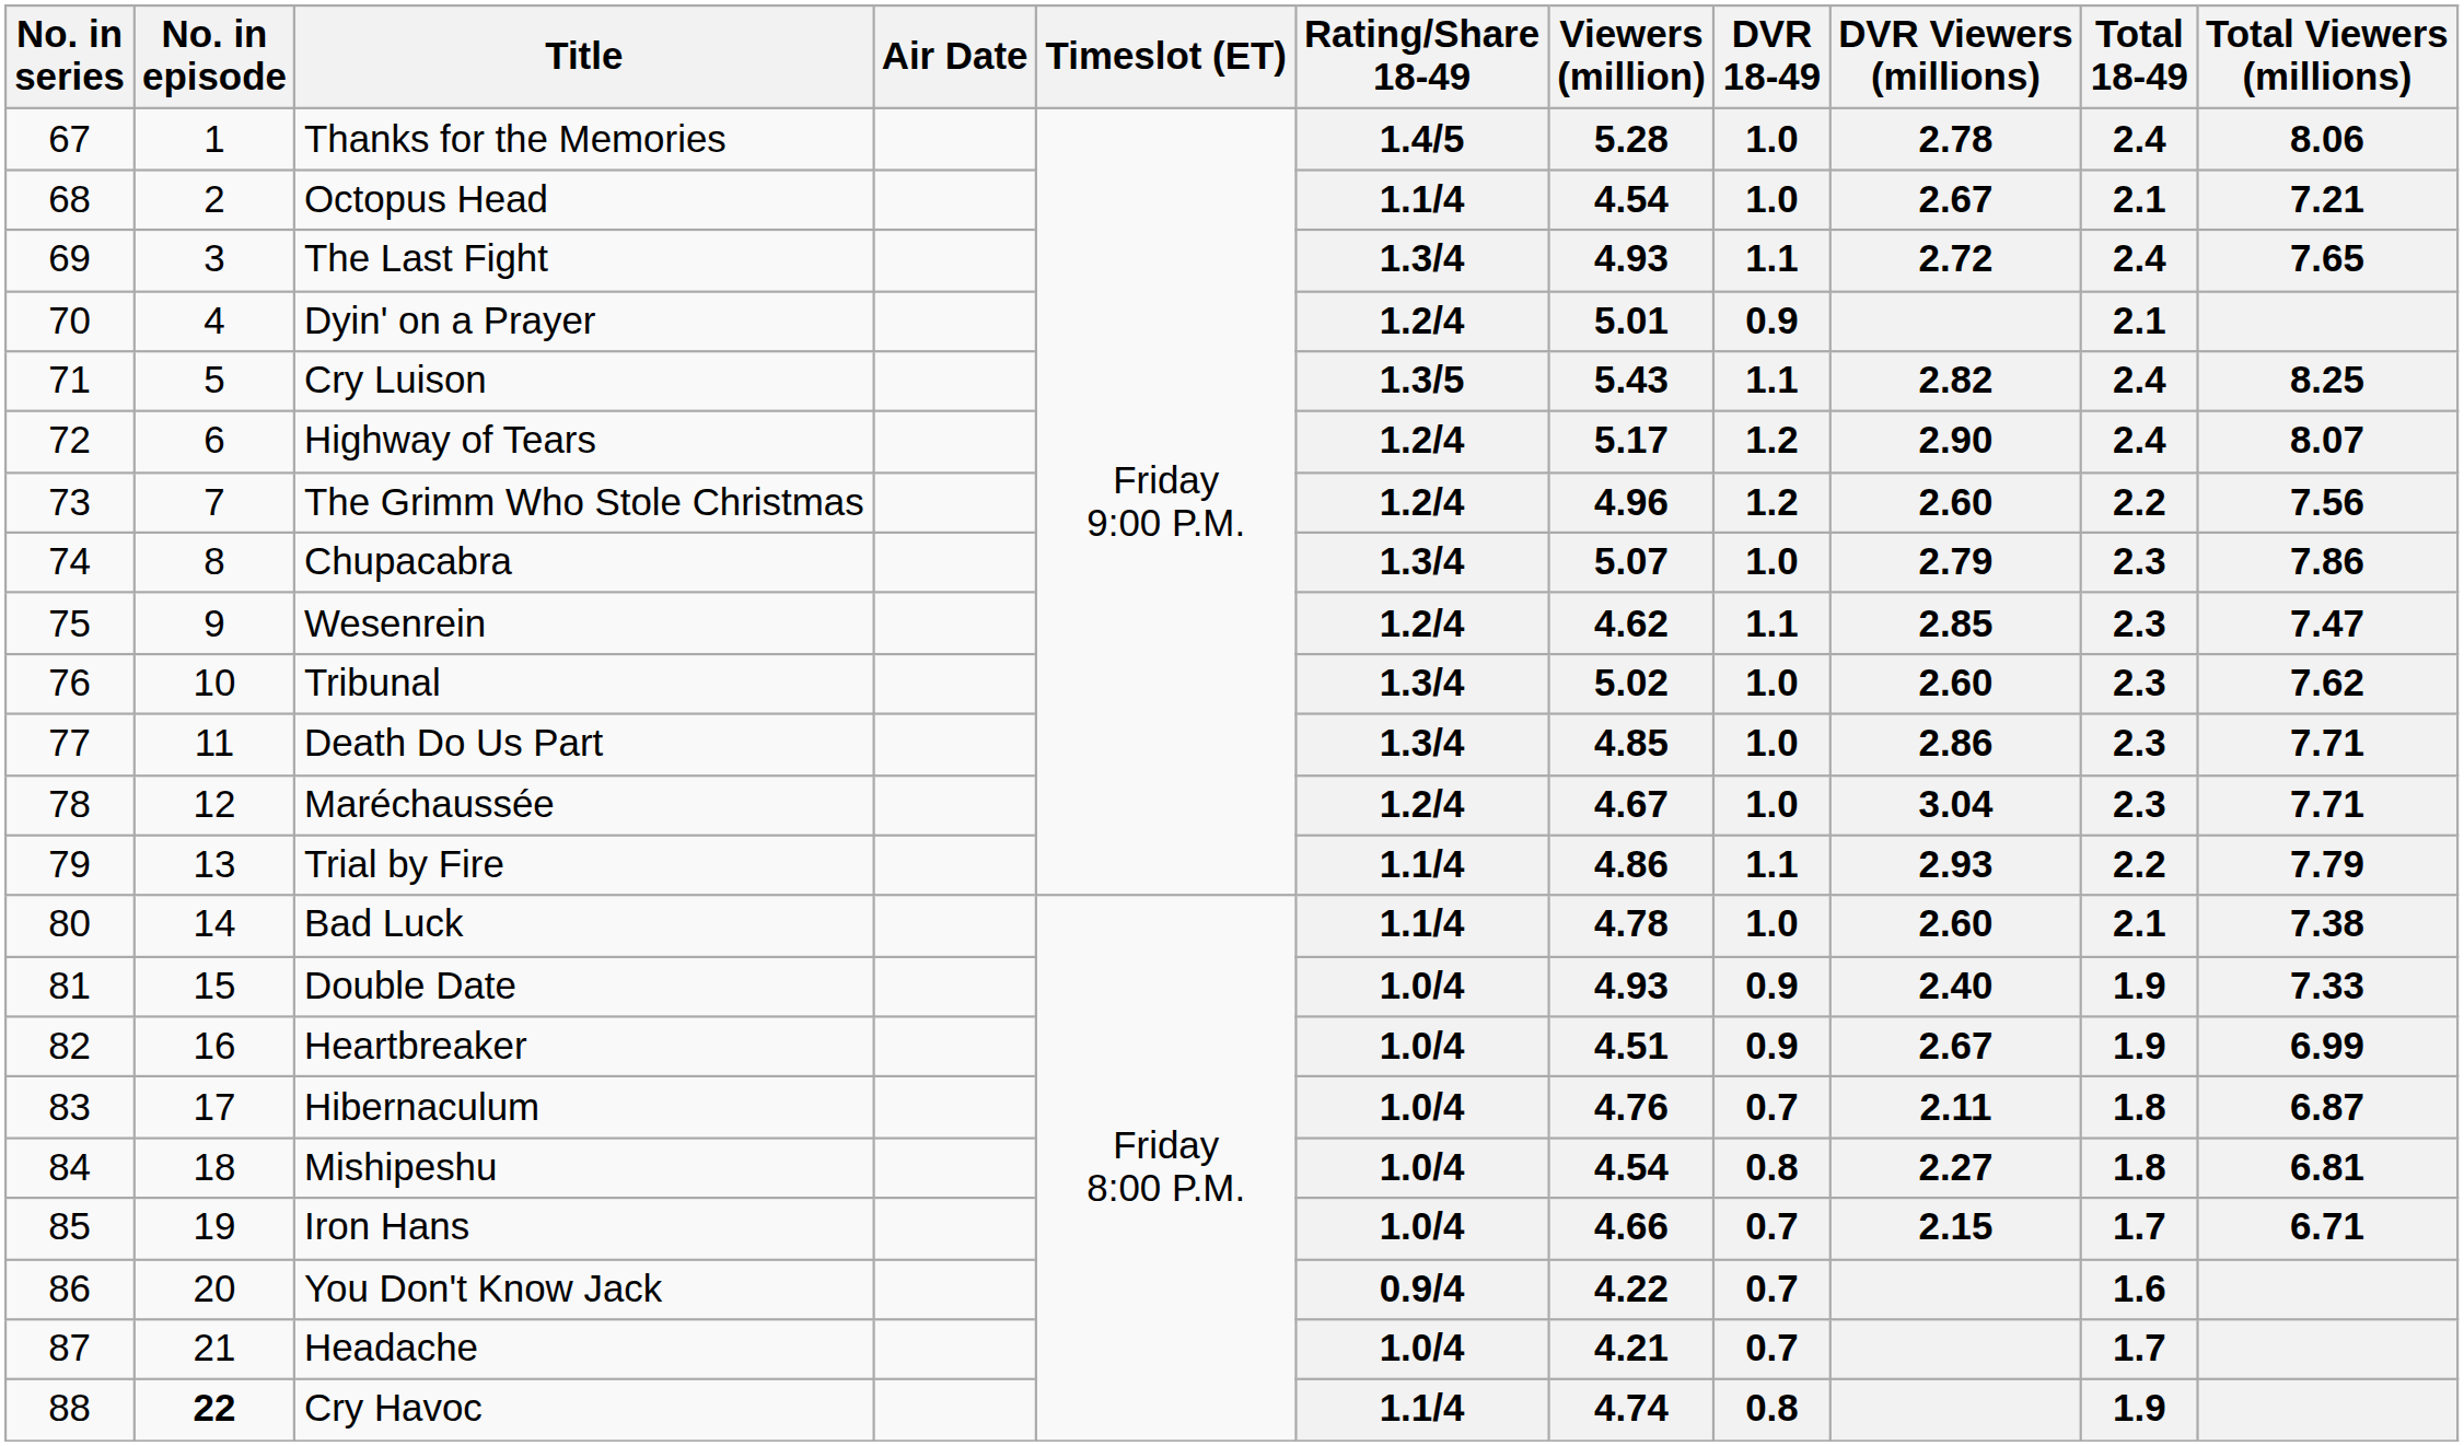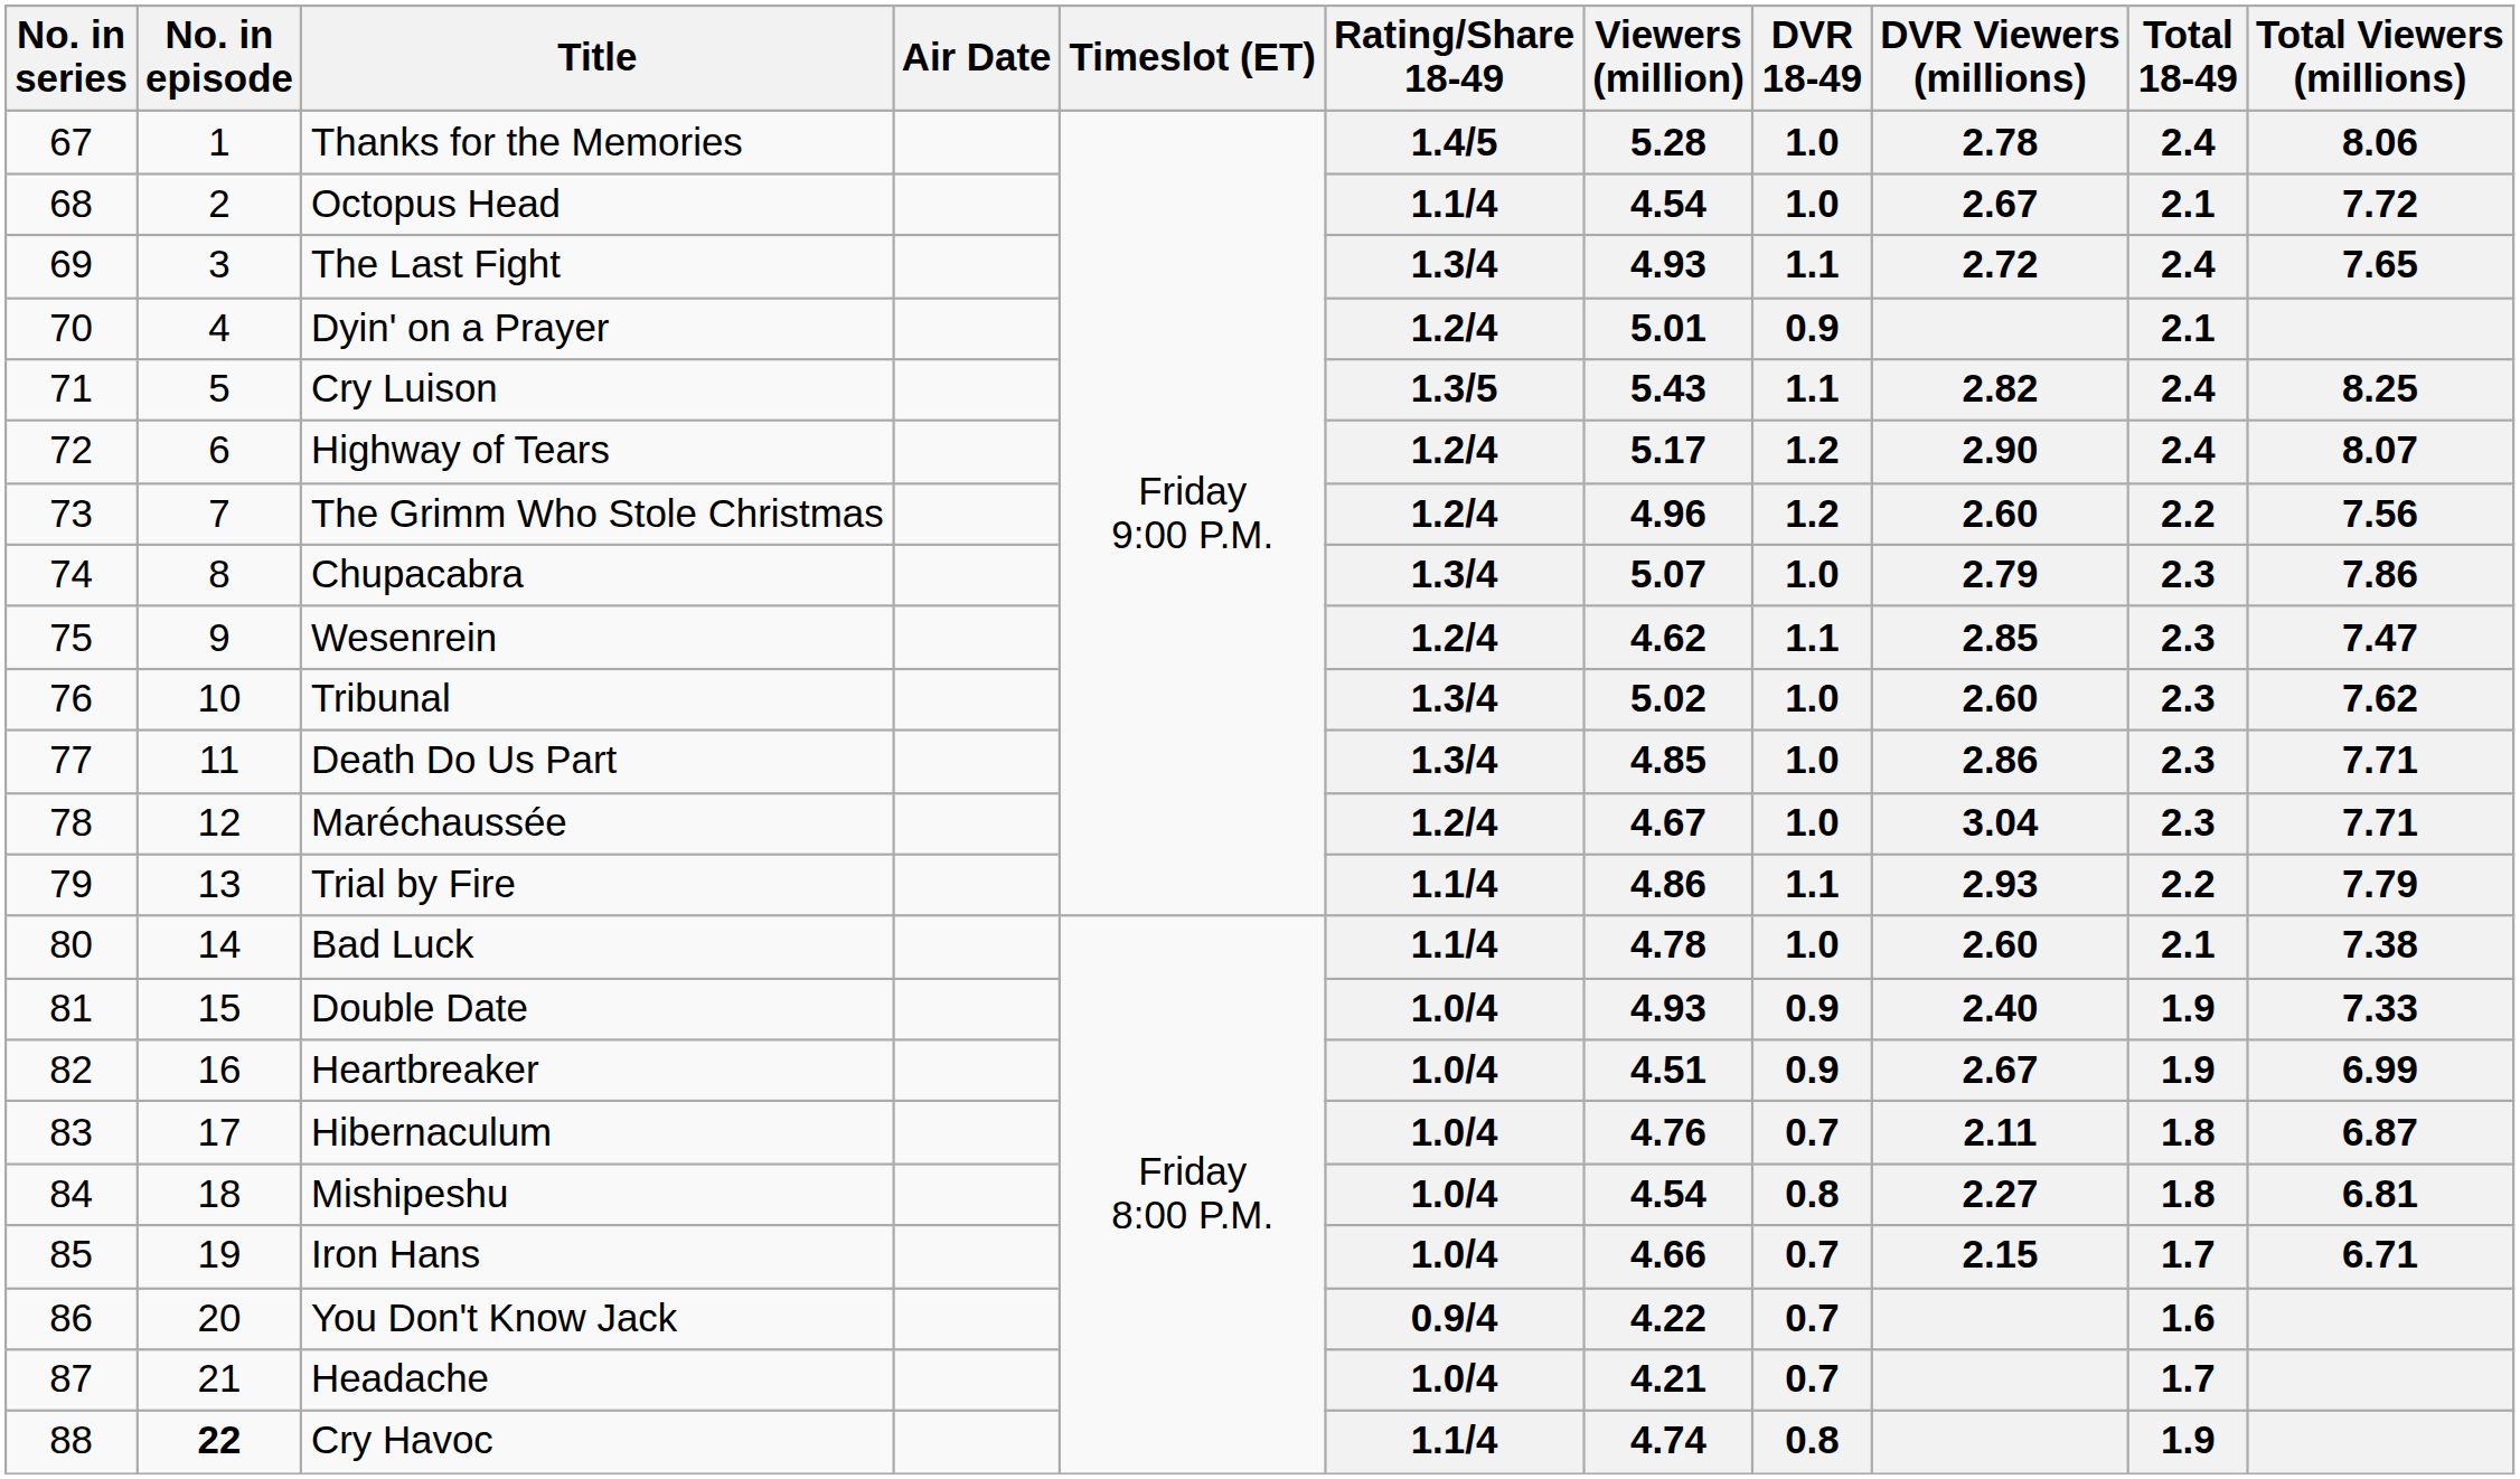Octopus Head | Total Viewers (millions): 7.21 -> 7.72
